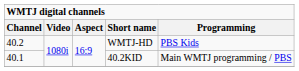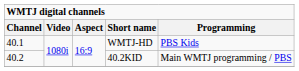WMTJ-HD | Channel: 40.2 -> 40.1
40.2KID | Channel: 40.1 -> 40.2
